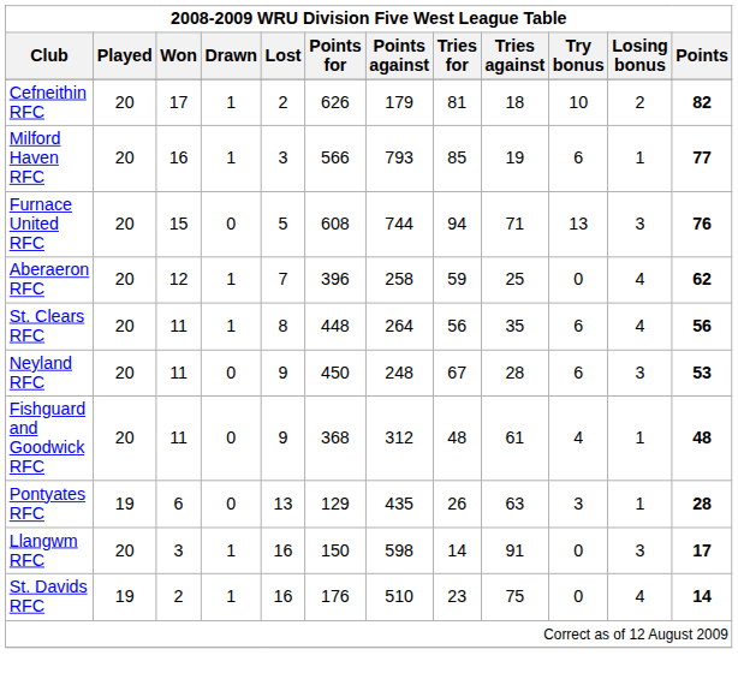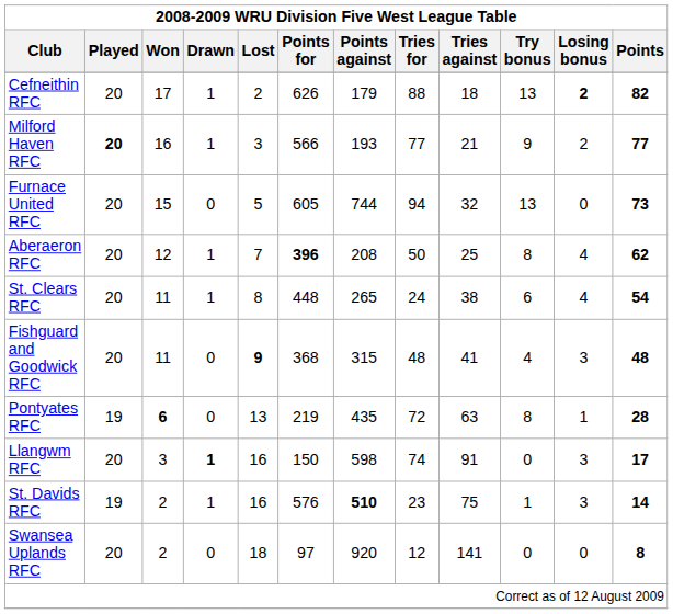Cefneithin RFC | Tries for: 81 -> 88
Cefneithin RFC | Try bonus: 10 -> 13
Cefneithin RFC | Losing bonus: normal -> bold
Milford Haven RFC | Played: normal -> bold
Milford Haven RFC | Points against: 793 -> 193
Milford Haven RFC | Tries for: 85 -> 77
Milford Haven RFC | Tries against: 19 -> 21
Milford Haven RFC | Try bonus: 6 -> 9
Milford Haven RFC | Losing bonus: 1 -> 2
Furnace United RFC | Points for: 608 -> 605
Furnace United RFC | Tries against: 71 -> 32
Furnace United RFC | Losing bonus: 3 -> 0
Furnace United RFC | Points: 76 -> 73
Aberaeron RFC | Points for: normal -> bold
Aberaeron RFC | Points against: 258 -> 208
Aberaeron RFC | Tries for: 59 -> 50
Aberaeron RFC | Try bonus: 0 -> 8
St. Clears RFC | Points against: 264 -> 265
St. Clears RFC | Tries for: 56 -> 24
St. Clears RFC | Tries against: 35 -> 38
St. Clears RFC | Points: 56 -> 54
- row: Neyland RFC | 20 | 11 | 0 | 9 | 450 | 248 | 67 | 28 | 6 | 3 | 53
Fishguard and Goodwick RFC | Lost: normal -> bold
Fishguard and Goodwick RFC | Points against: 312 -> 315
Fishguard and Goodwick RFC | Tries against: 61 -> 41
Fishguard and Goodwick RFC | Losing bonus: 1 -> 3
Pontyates RFC | Won: normal -> bold
Pontyates RFC | Points for: 129 -> 219
Pontyates RFC | Tries for: 26 -> 72
Pontyates RFC | Try bonus: 3 -> 8
Llangwm RFC | Drawn: normal -> bold
Llangwm RFC | Tries for: 14 -> 74
St. Davids RFC | Points for: 176 -> 576
St. Davids RFC | Points against: normal -> bold
St. Davids RFC | Try bonus: 0 -> 1
St. Davids RFC | Losing bonus: 4 -> 3
+ row: Swansea Uplands RFC | 20 | 2 | 0 | 18 | 97 | 920 | 12 | 141 | 0 | 0 | 8
